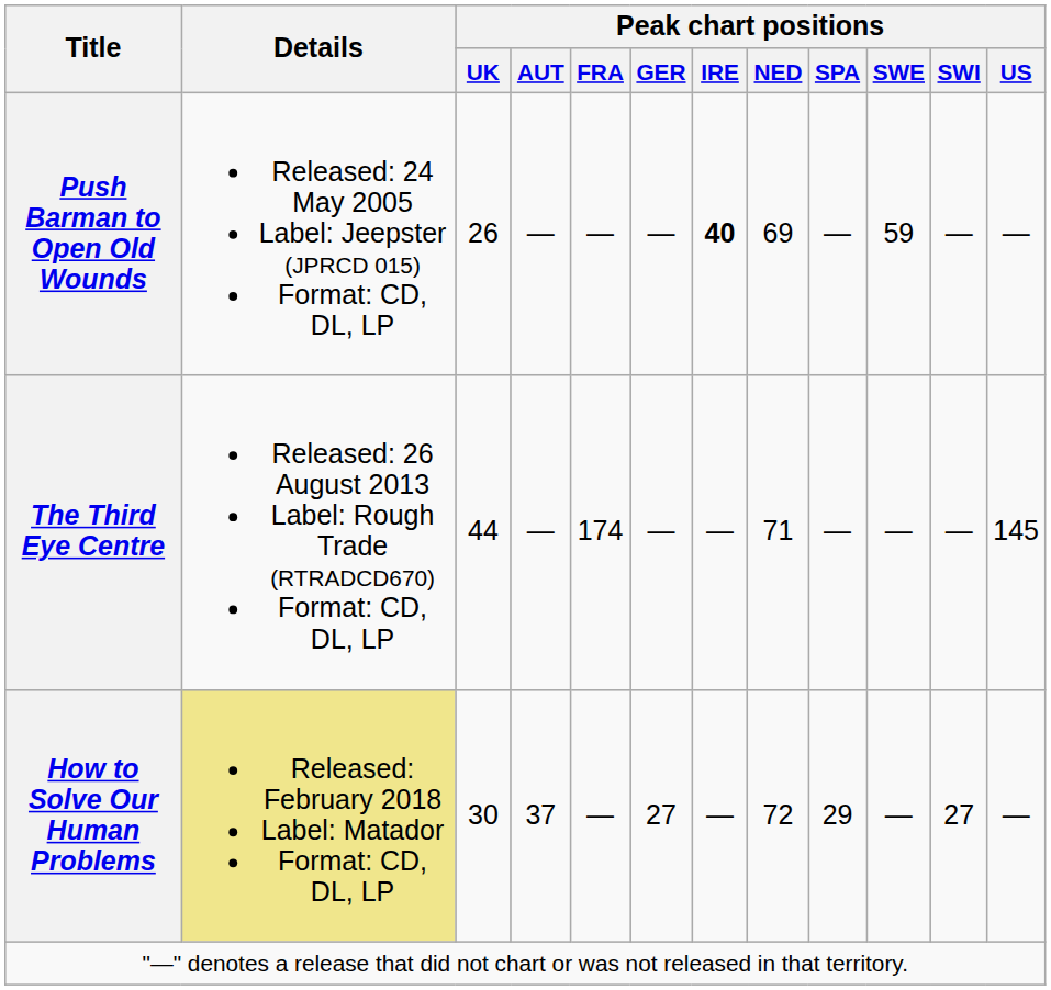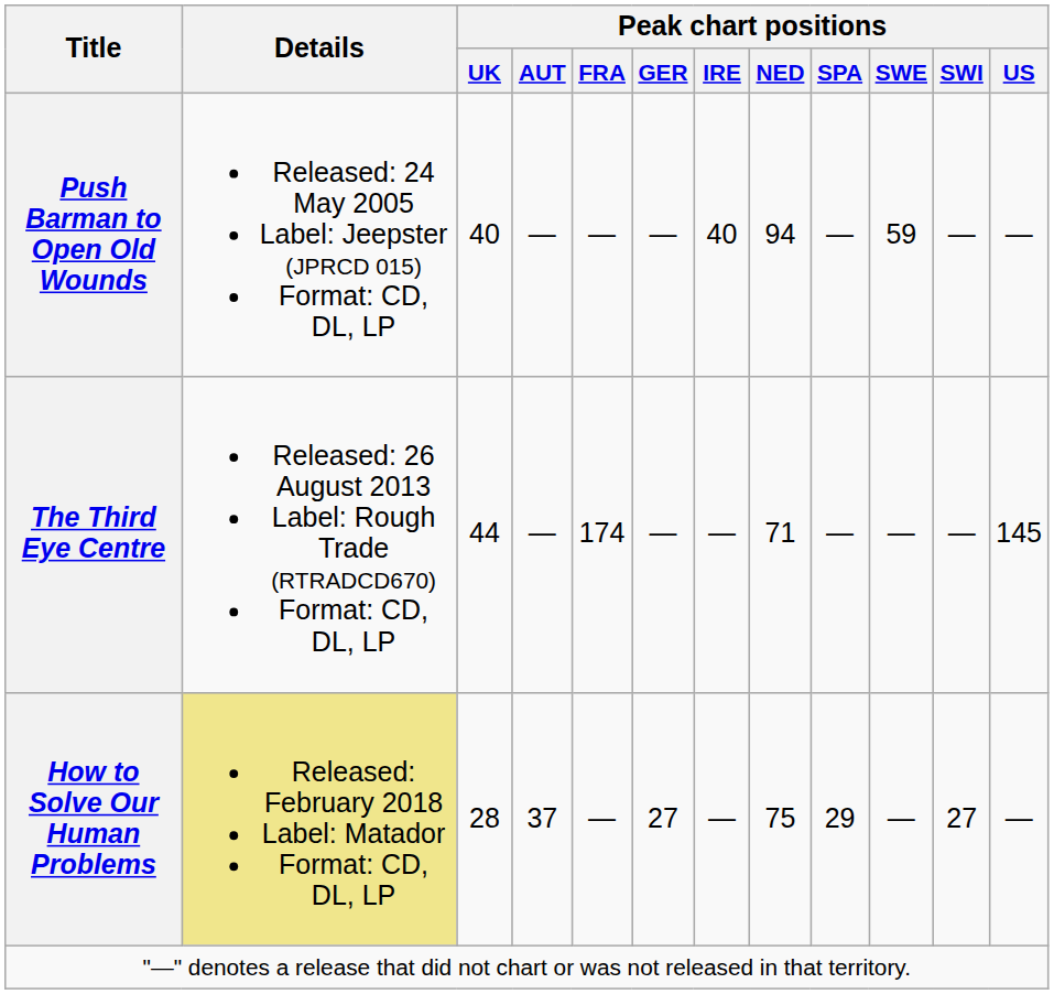Push Barman to Open Old Wounds | Peak chart positions / UK: 26 -> 40
Push Barman to Open Old Wounds | Peak chart positions / IRE: bold -> normal
Push Barman to Open Old Wounds | Peak chart positions / NED: 69 -> 94
How to Solve Our Human Problems | Peak chart positions / UK: 30 -> 28
How to Solve Our Human Problems | Peak chart positions / NED: 72 -> 75
